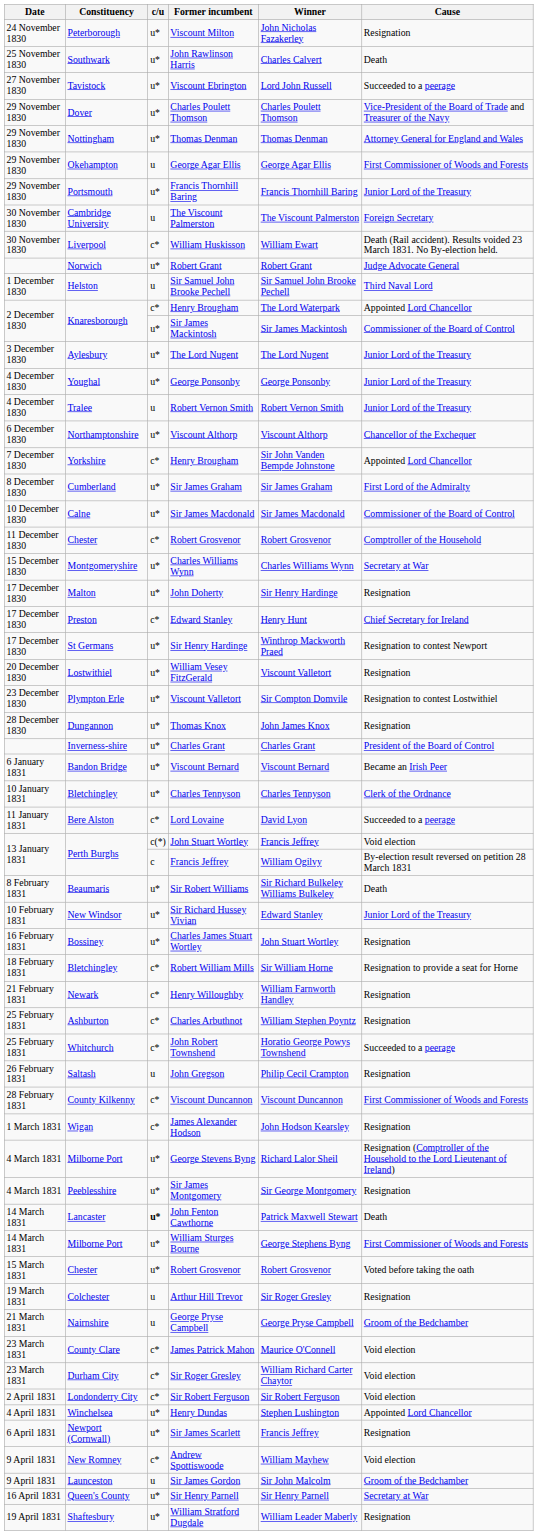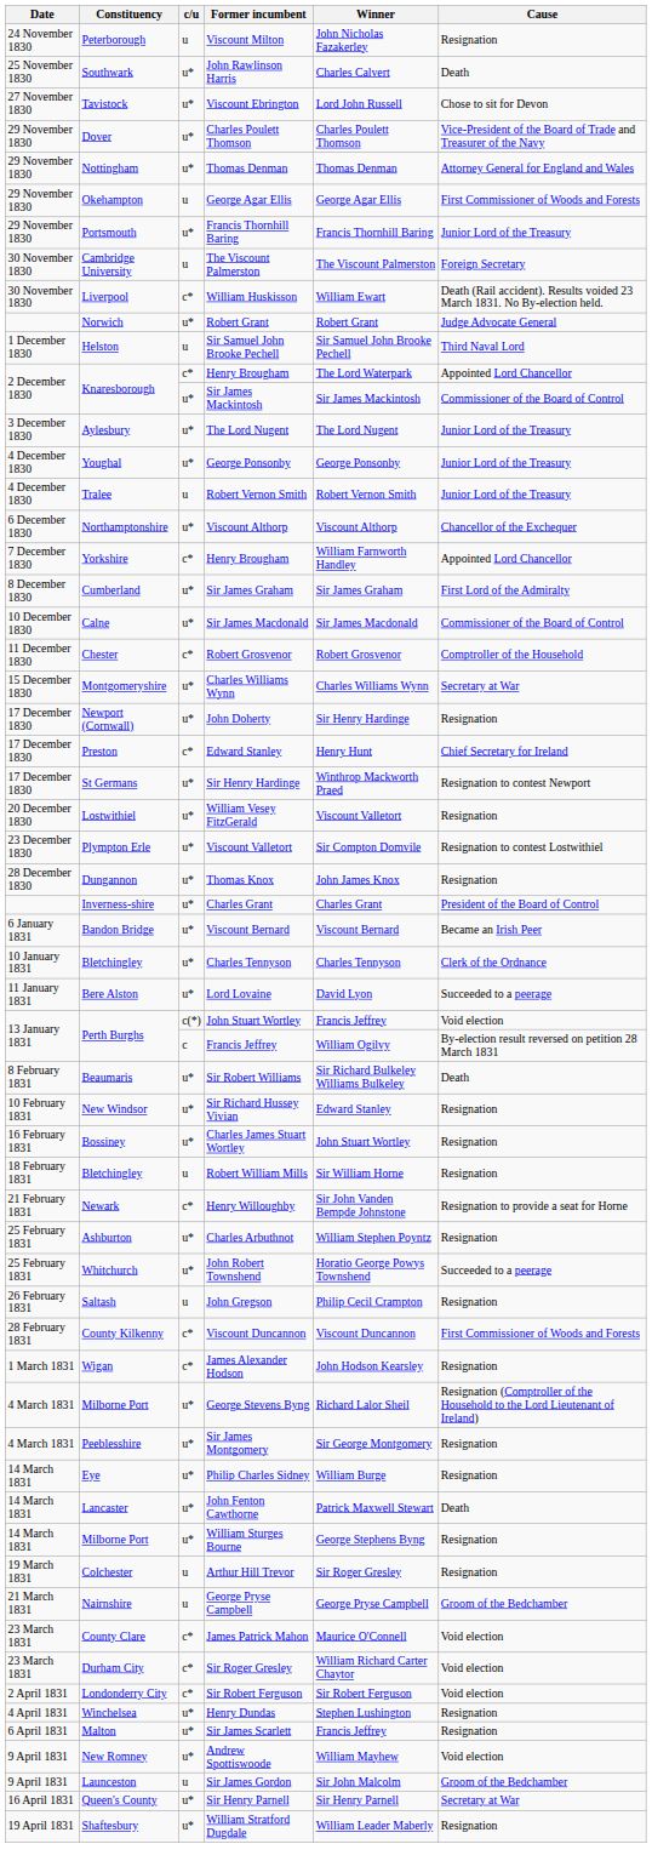Viscount Milton | c/u: u* -> u
Viscount Ebrington | Cause: Succeeded to a peerage -> Chose to sit for Devon
7 December 1830 / Henry Brougham | Winner: Sir John Vanden Bempde Johnstone -> William Farnworth Handley
John Doherty | Constituency: Malton -> Newport (Cornwall)
Lord Lovaine | c/u: c* -> u*
Sir Richard Hussey Vivian | Cause: Junior Lord of the Treasury -> Resignation
Robert William Mills | c/u: c* -> u
Robert William Mills | Cause: Resignation to provide a seat for Horne -> Resignation
Henry Willoughby | Winner: William Farnworth Handley -> Sir John Vanden Bempde Johnstone
Henry Willoughby | Cause: Resignation -> Resignation to provide a seat for Horne
Charles Arbuthnot | c/u: c* -> u*
John Robert Townshend | c/u: c* -> u*
+ row: 14 March 1831 | Eye | u* | Philip Charles Sidney | William Burge | Resignation
John Fenton Cawthorne | c/u: bold -> normal
William Sturges Bourne | Cause: First Commissioner of Woods and Forests -> Resignation
- row: 15 March 1831 | Chester | u* | Robert Grosvenor | Robert Grosvenor | Voted before taking the oath
Henry Dundas | Cause: Appointed Lord Chancellor -> Resignation
Sir James Scarlett | Constituency: Newport (Cornwall) -> Malton
Andrew Spottiswoode | c/u: c* -> u*
